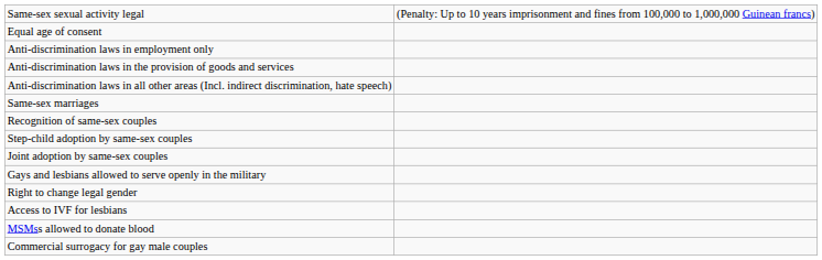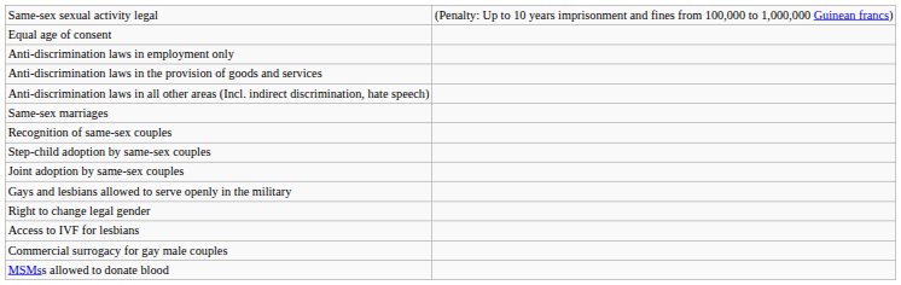rows swapped: Commercial surrogacy for gay male couples <-> MSMss allowed to donate blood
